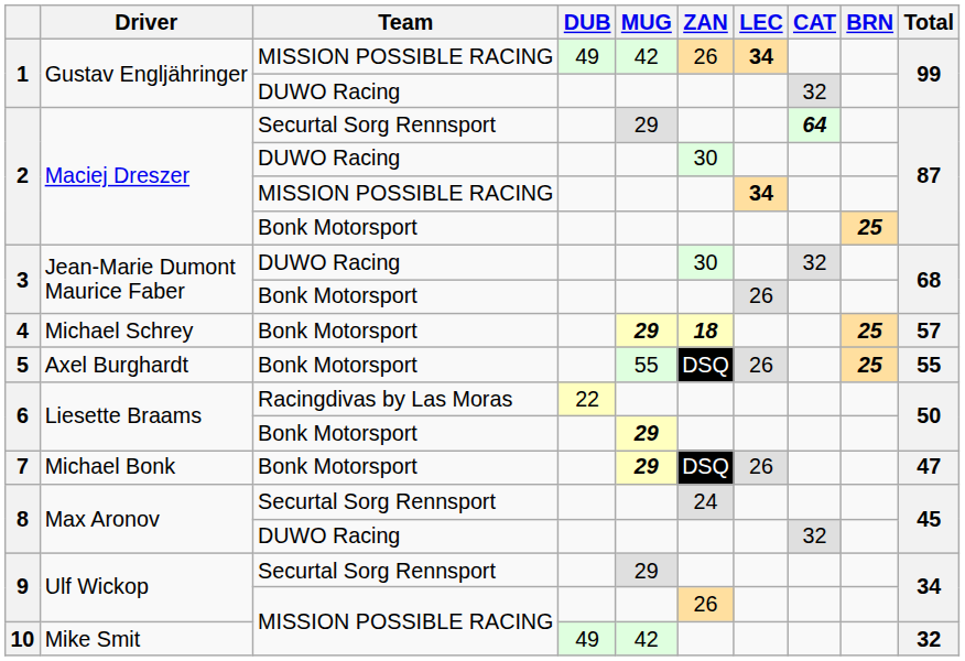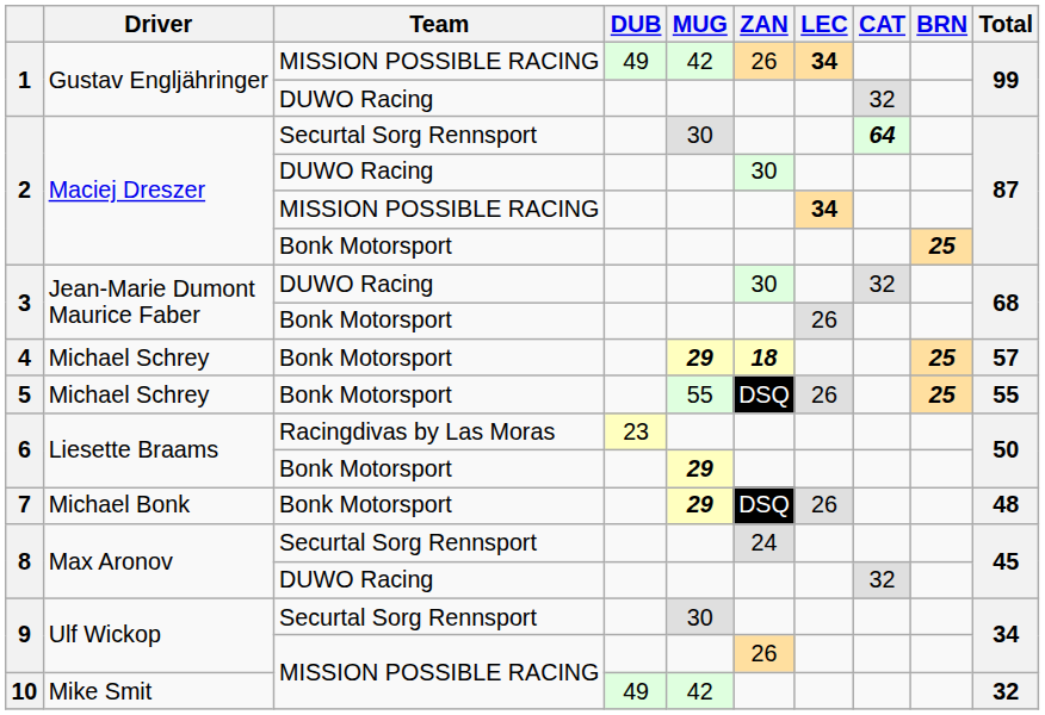2 / Securtal Sorg Rennsport | MUG: 29 -> 30
5 | Driver: Axel Burghardt -> Michael Schrey
6 / Racingdivas by Las Moras | DUB: 22 -> 23
7 | Total: 47 -> 48
9 / Securtal Sorg Rennsport | MUG: 29 -> 30
